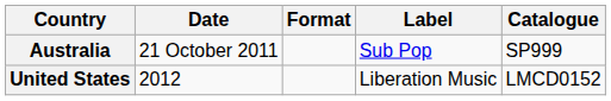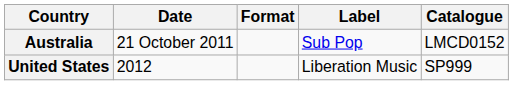Australia | Catalogue: SP999 -> LMCD0152
United States | Catalogue: LMCD0152 -> SP999
